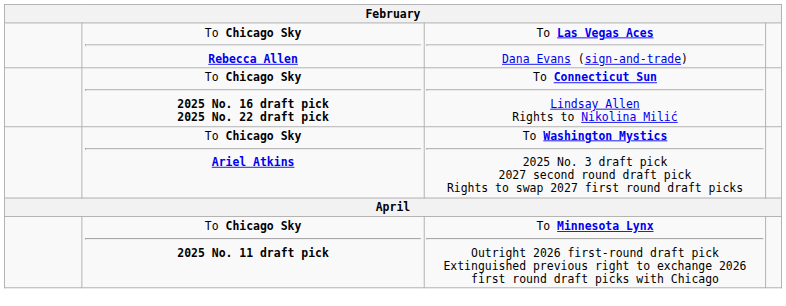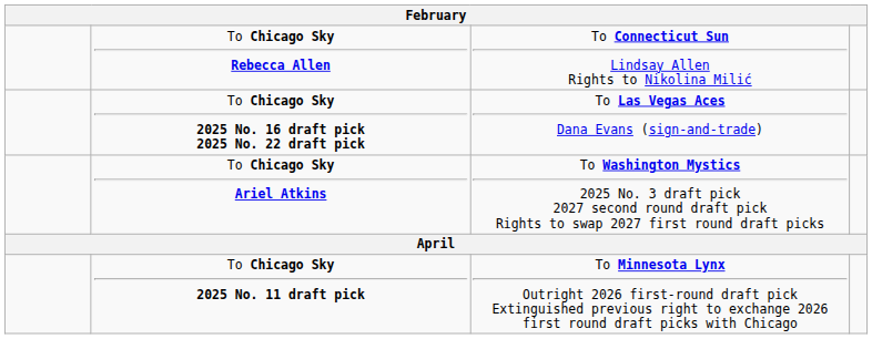To Chicago Sky Rebecca Allen | column 3: To Las Vegas Aces Dana Evans (sign-and-trade) -> To Connecticut Sun Lindsay Allen Rights to Nikolina Milić
To Chicago Sky 2025 No. 16 draft pick 2025 No. 22 draft pick | column 3: To Connecticut Sun Lindsay Allen Rights to Nikolina Milić -> To Las Vegas Aces Dana Evans (sign-and-trade)
